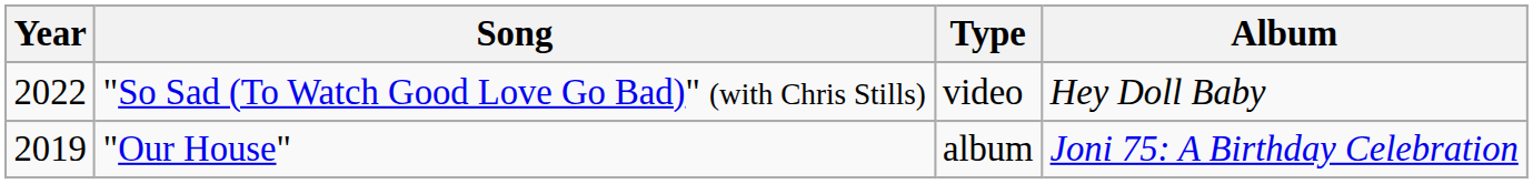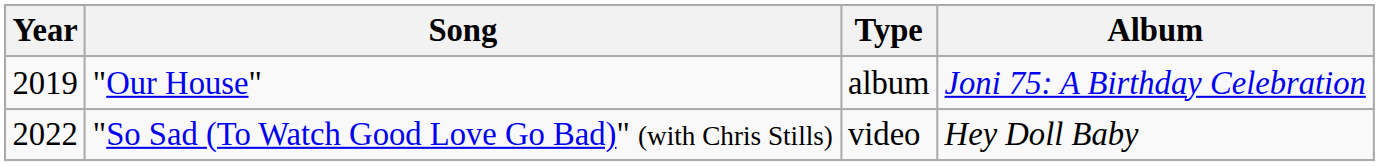rows swapped: "Our House" <-> "So Sad (To Watch Good Love Go Bad)" (with Chris Stills)
